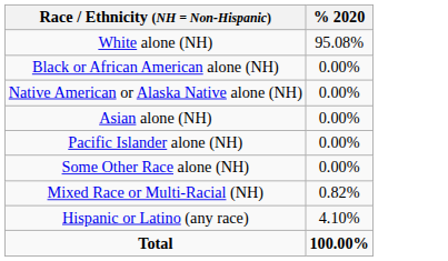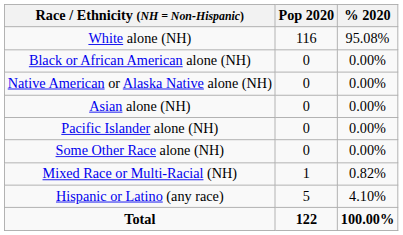+ column: Pop 2020 | 116 | 0 | 0 | 0 | 0 | 0 | 1 | 5 | 122
